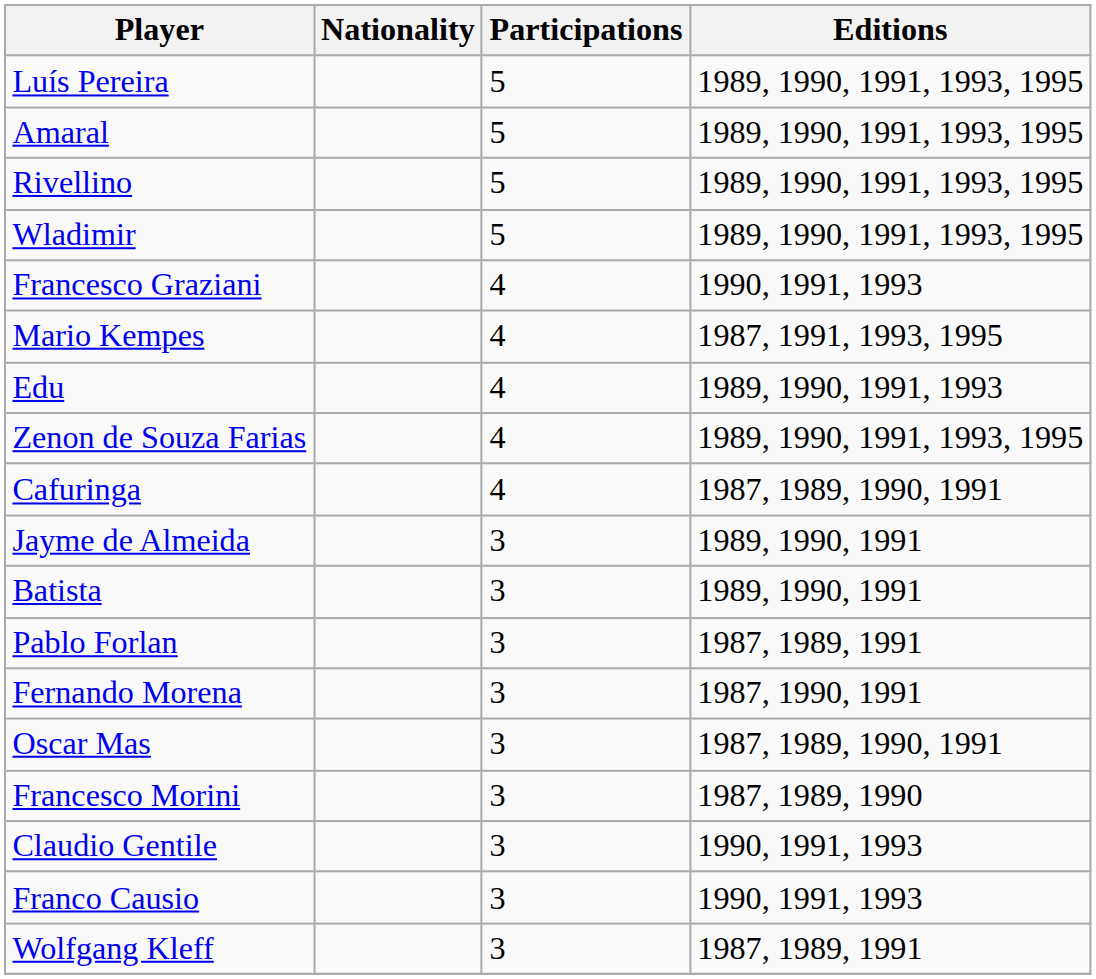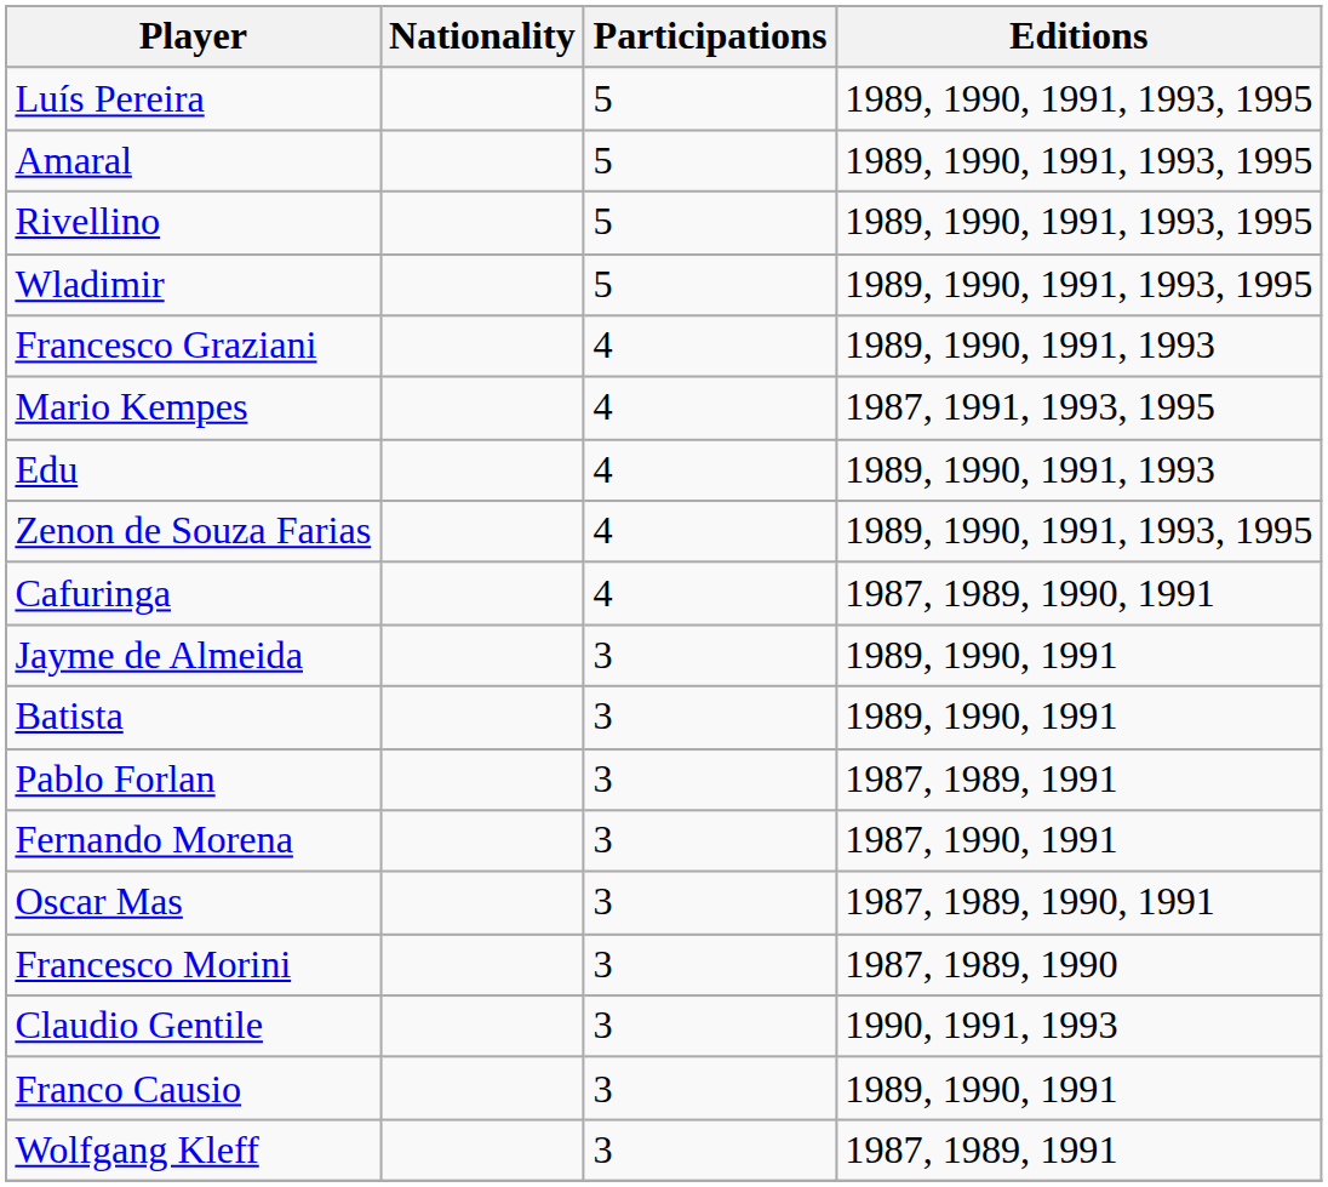Francesco Graziani | Editions: 1990, 1991, 1993 -> 1989, 1990, 1991, 1993
Franco Causio | Editions: 1990, 1991, 1993 -> 1989, 1990, 1991
